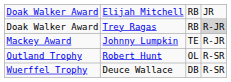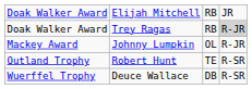Mackey Award | column 3: TE -> OL
Outland Trophy | column 3: OL -> TE
